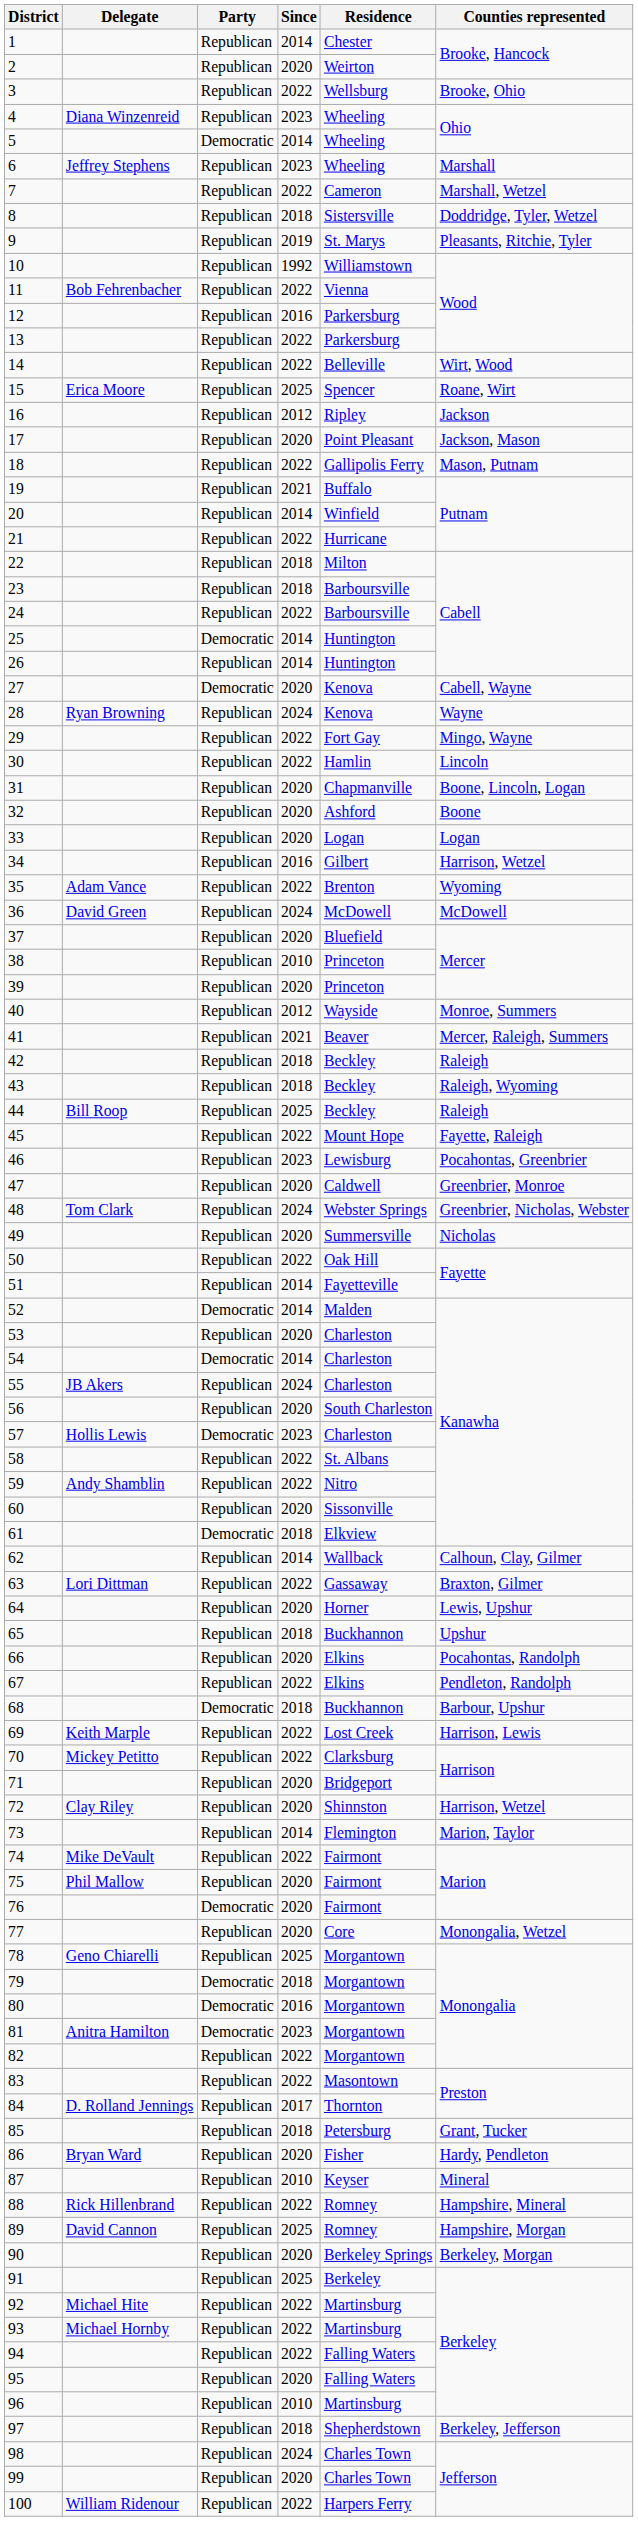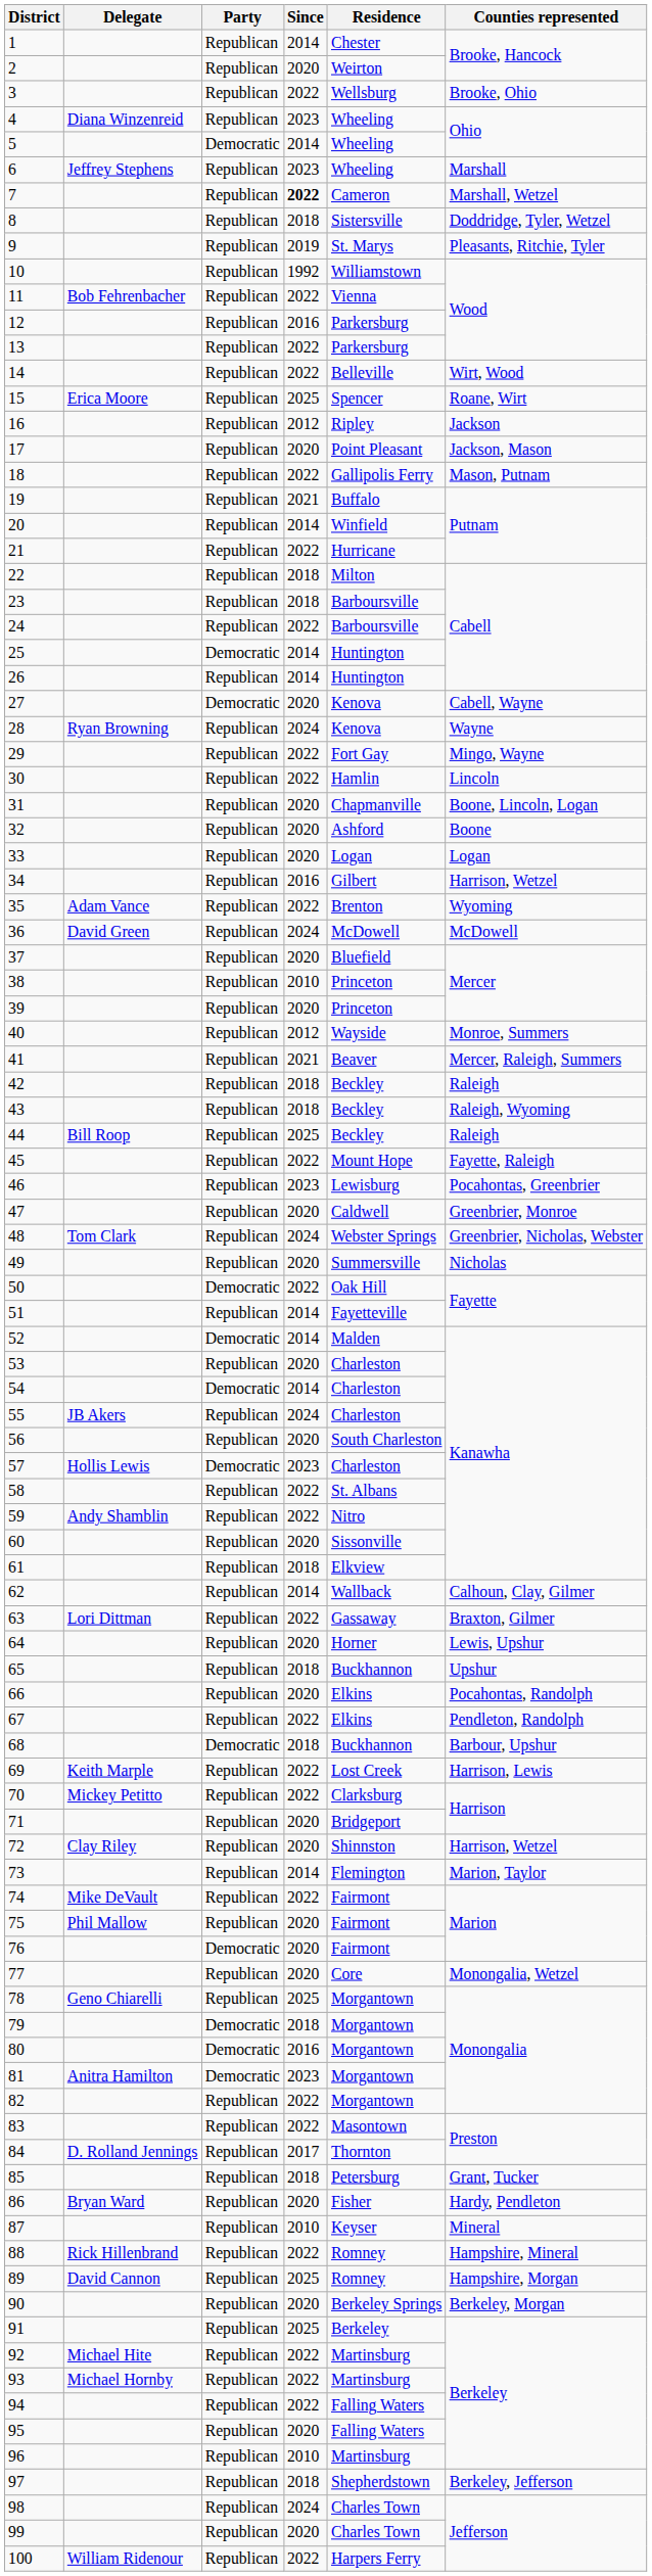7 | Since: normal -> bold
50 | Party: Republican -> Democratic
61 | Party: Democratic -> Republican
